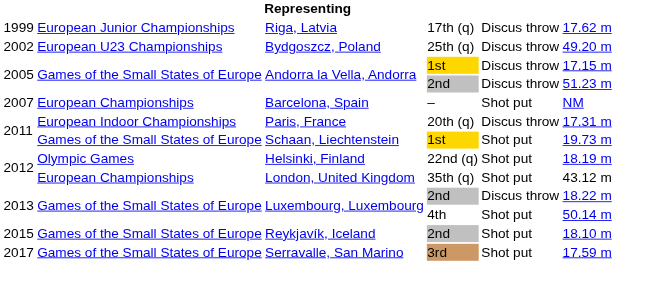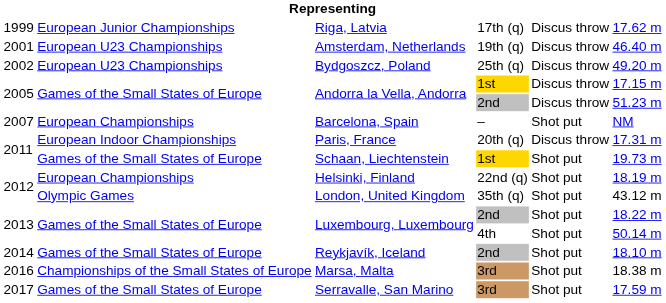+ row: 2001 | European U23 Championships | Amsterdam, Netherlands | 19th (q) | Discus throw | 46.40 m
Helsinki, Finland | column 2: Olympic Games -> European Championships
London, United Kingdom | column 2: European Championships -> Olympic Games
Luxembourg, Luxembourg / 2nd | column 5: Discus throw -> Shot put
Reykjavík, Iceland | column 1: 2015 -> 2014
+ row: 2016 | Championships of the Small States of Europe | Marsa, Malta | 3rd | Shot put | 18.38 m
